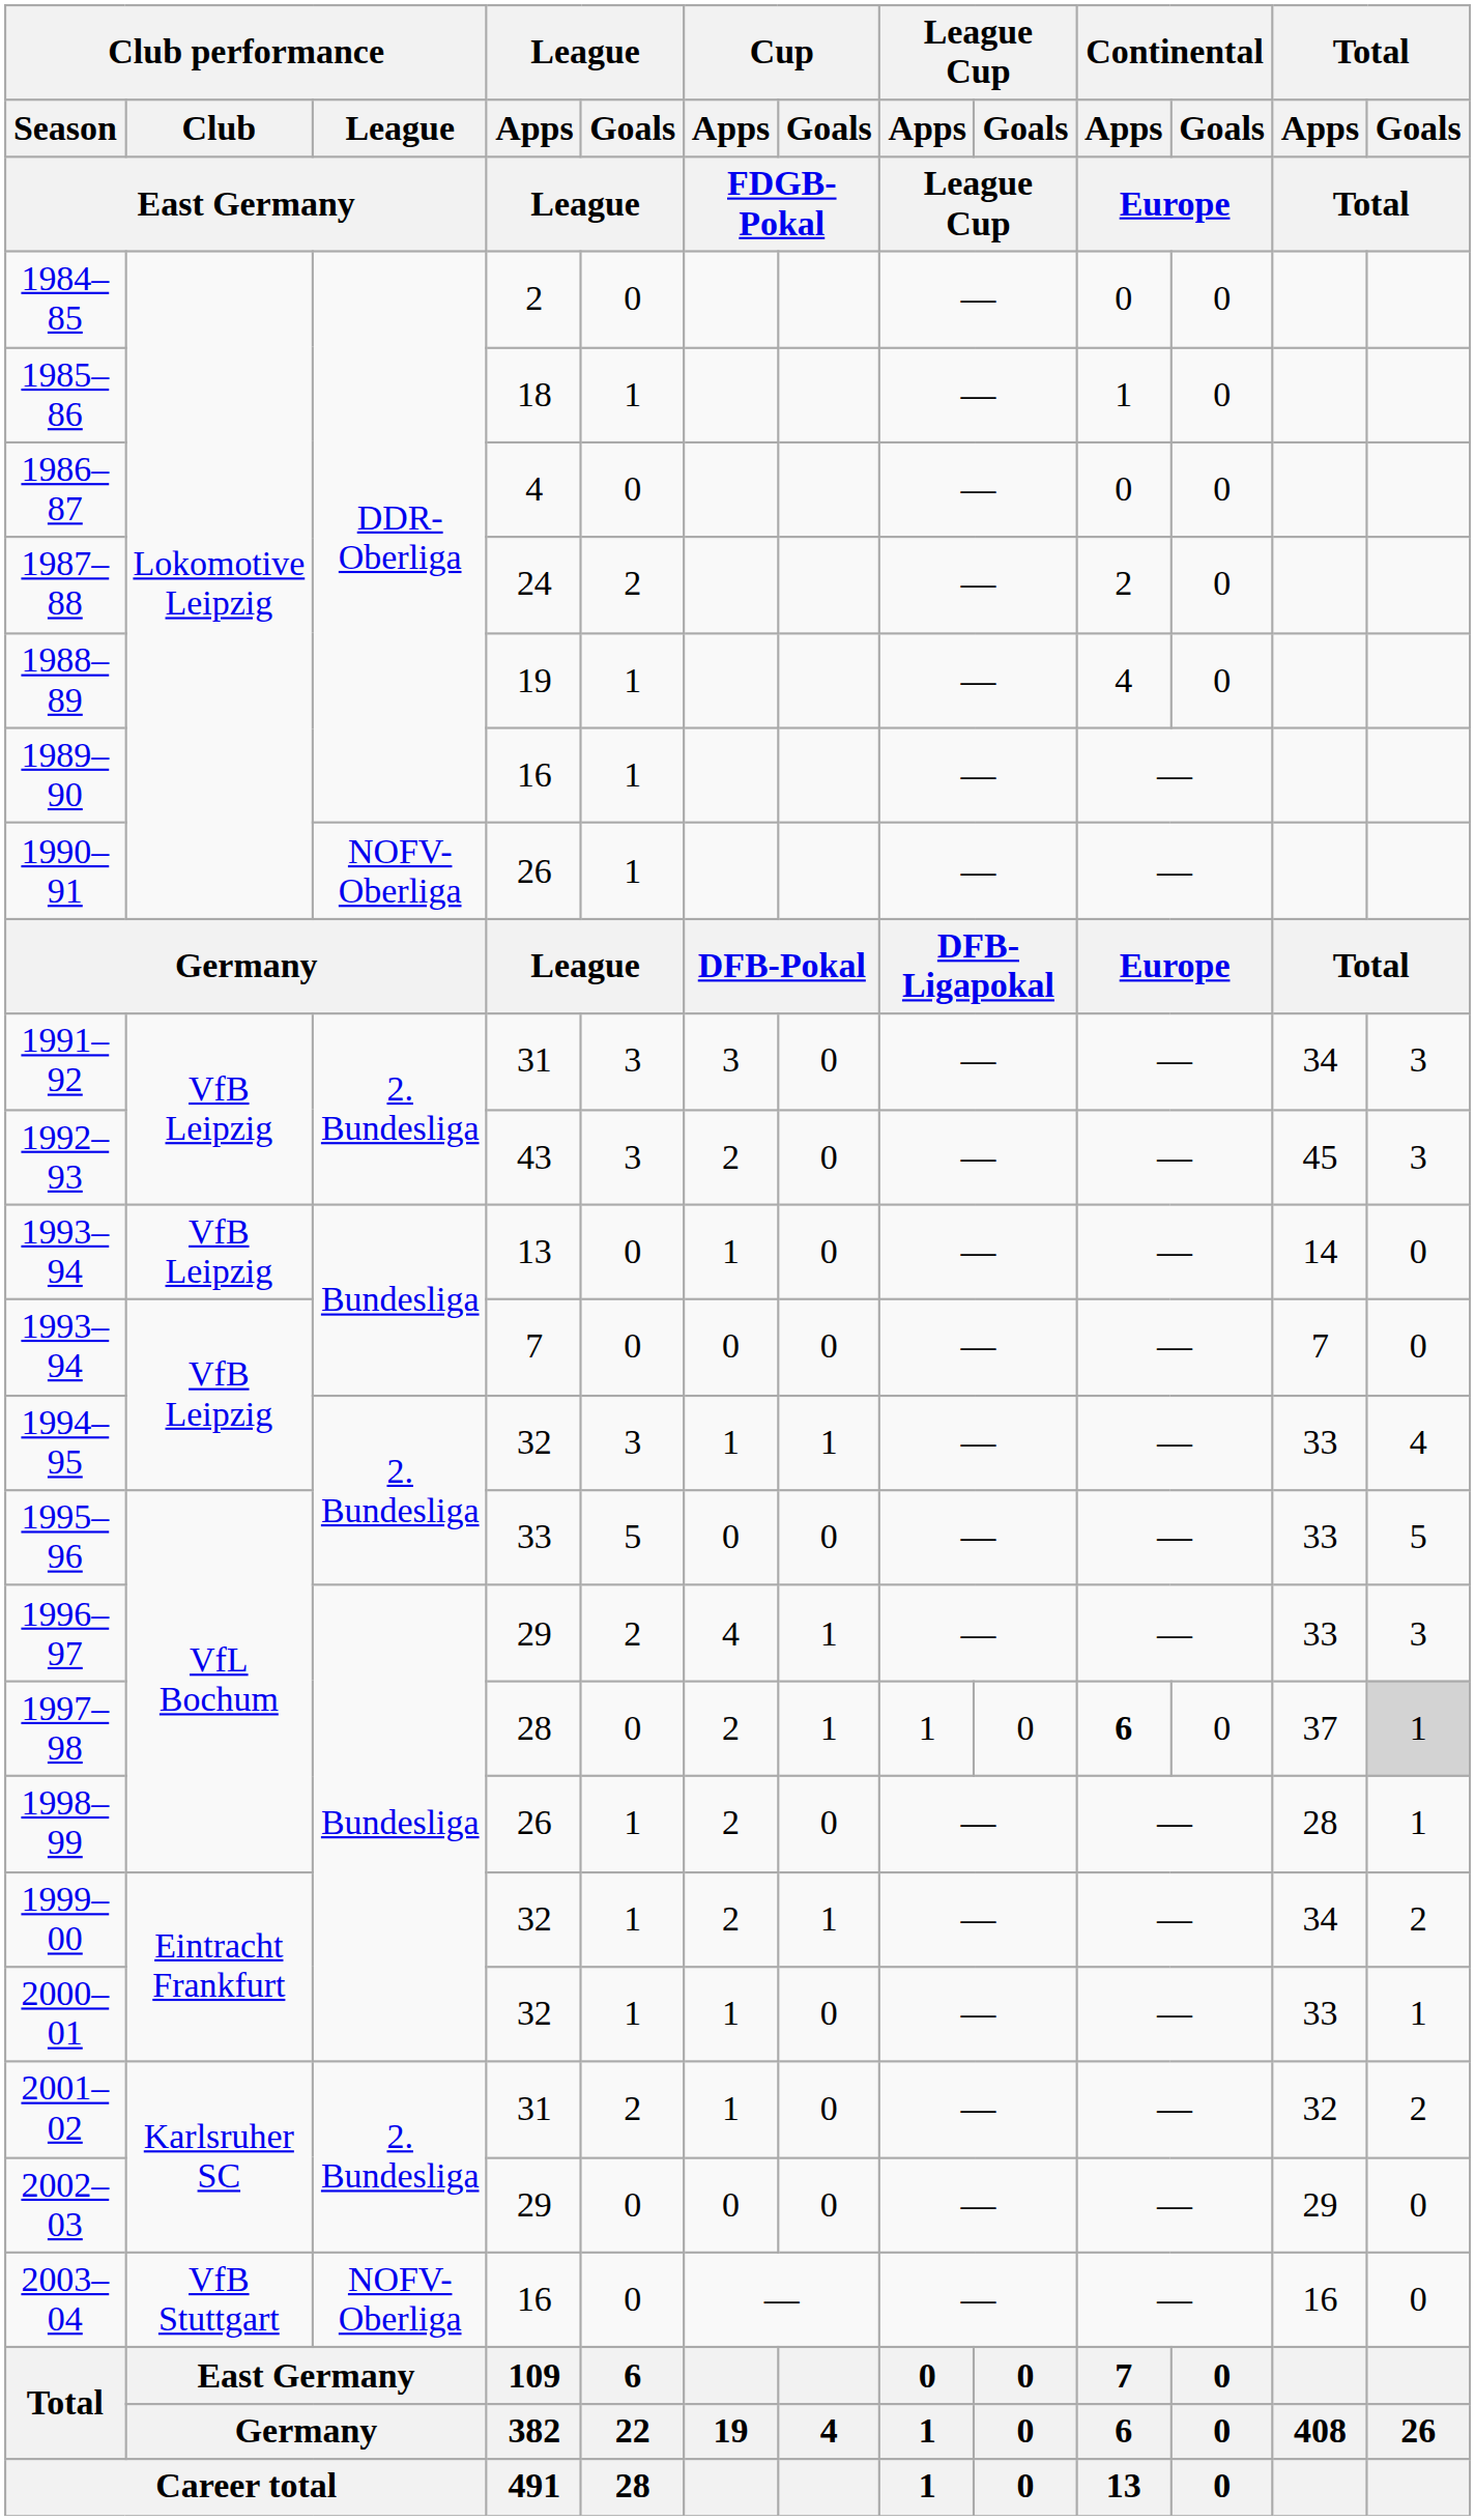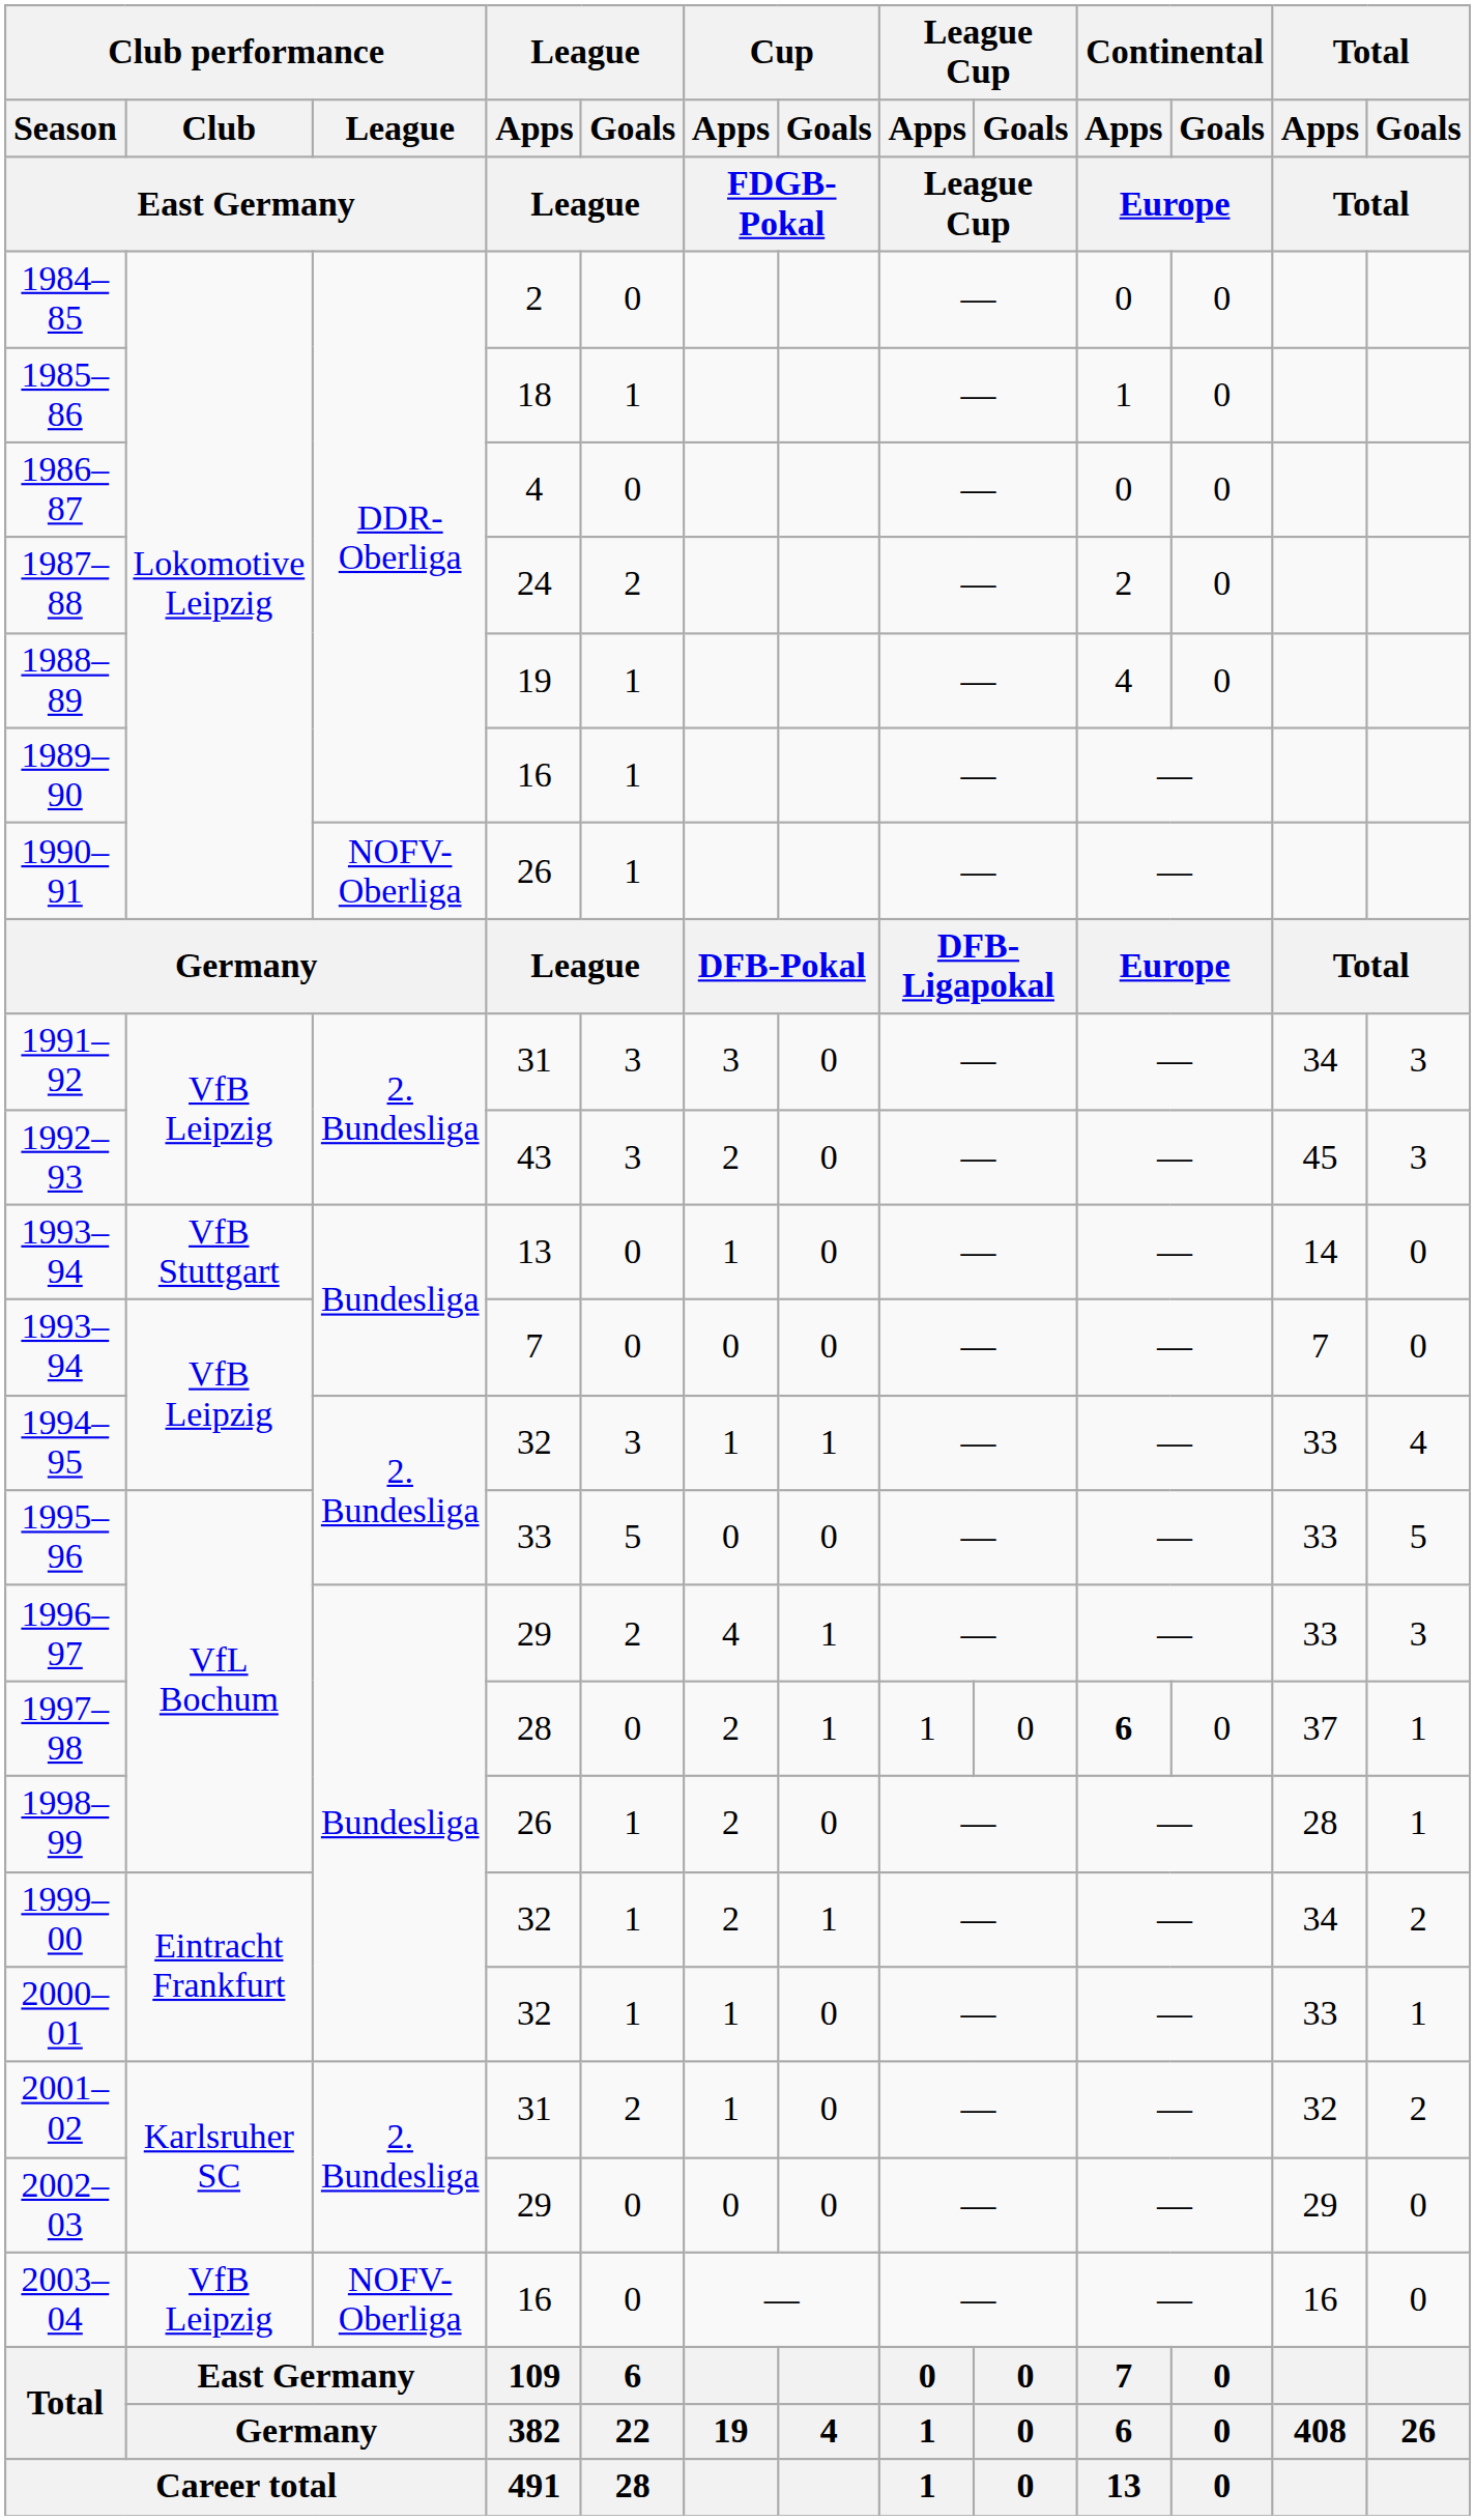1993–94 / 13 | Club performance / Club / East Germany: VfB Leipzig -> VfB Stuttgart
1997–98 | Total / Goals / Total: lightgrey background -> no background
2003–04 | Club performance / Club / East Germany: VfB Stuttgart -> VfB Leipzig
